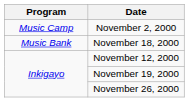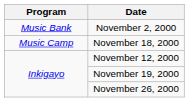November 2, 2000 | Program: Music Camp -> Music Bank
November 18, 2000 | Program: Music Bank -> Music Camp
